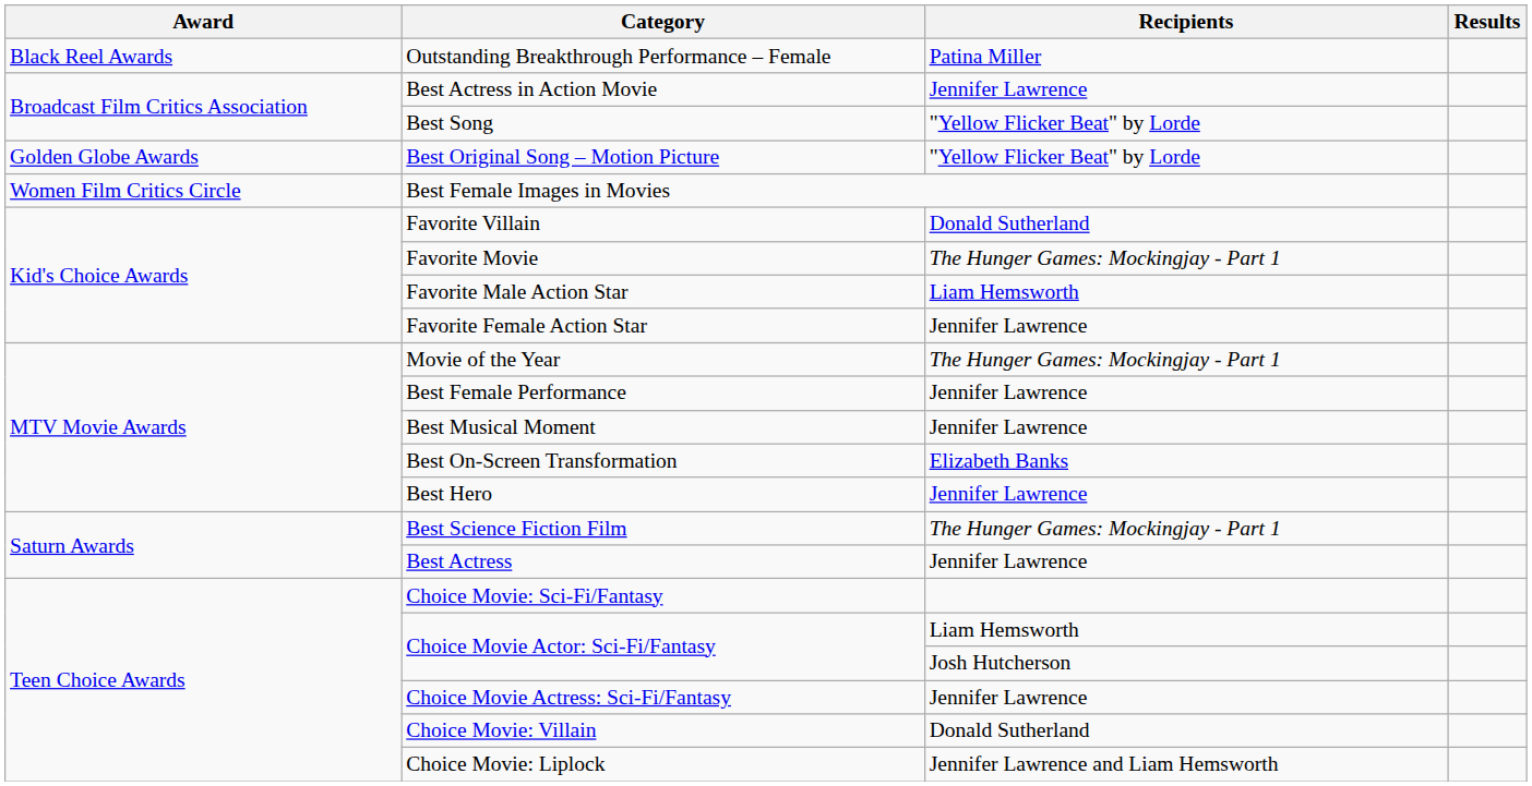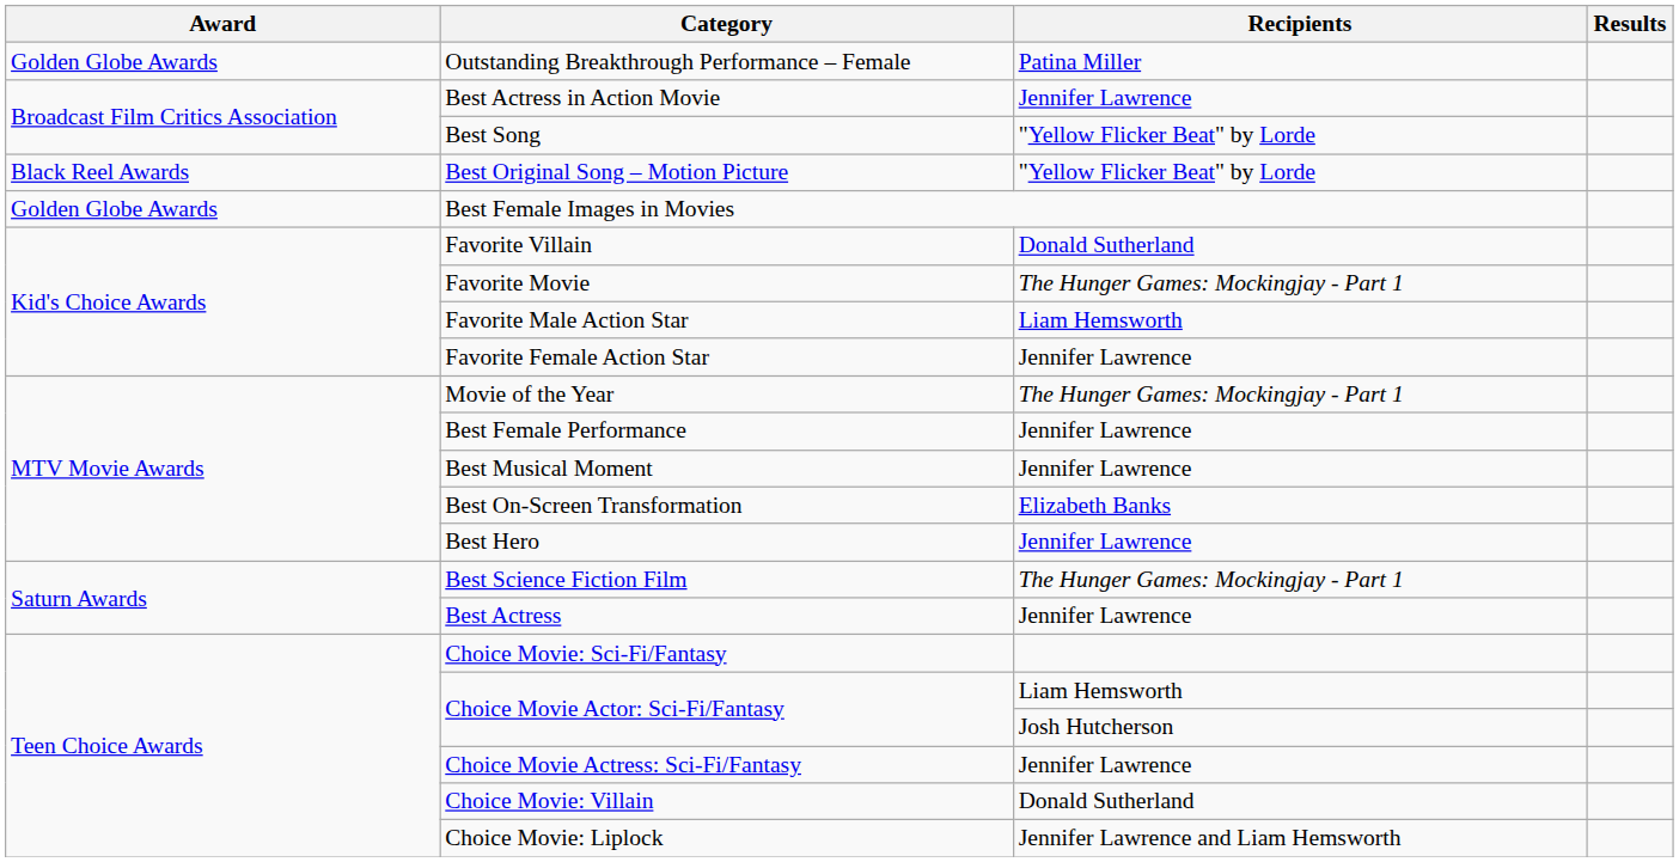Outstanding Breakthrough Performance – Female | Award: Black Reel Awards -> Golden Globe Awards
Best Original Song – Motion Picture | Award: Golden Globe Awards -> Black Reel Awards
Best Female Images in Movies | Award: Women Film Critics Circle -> Golden Globe Awards
